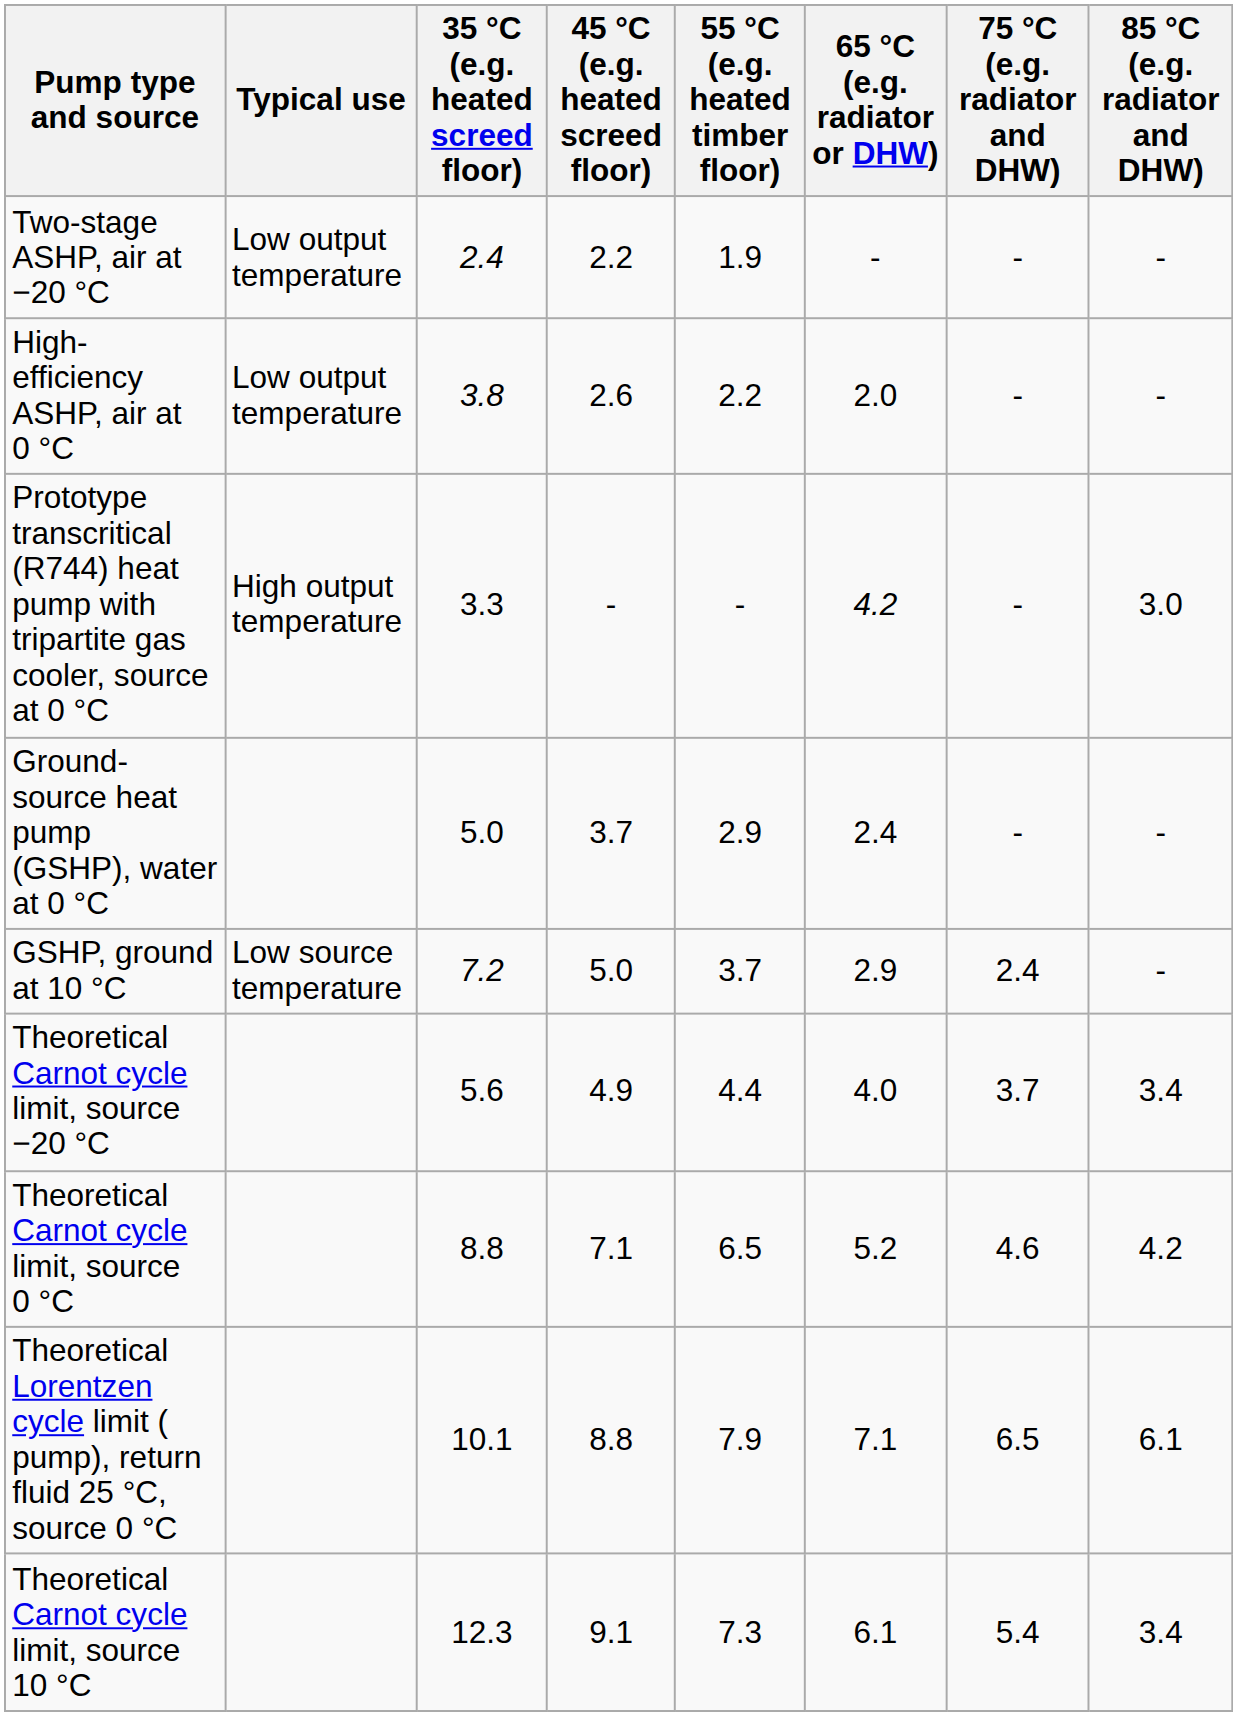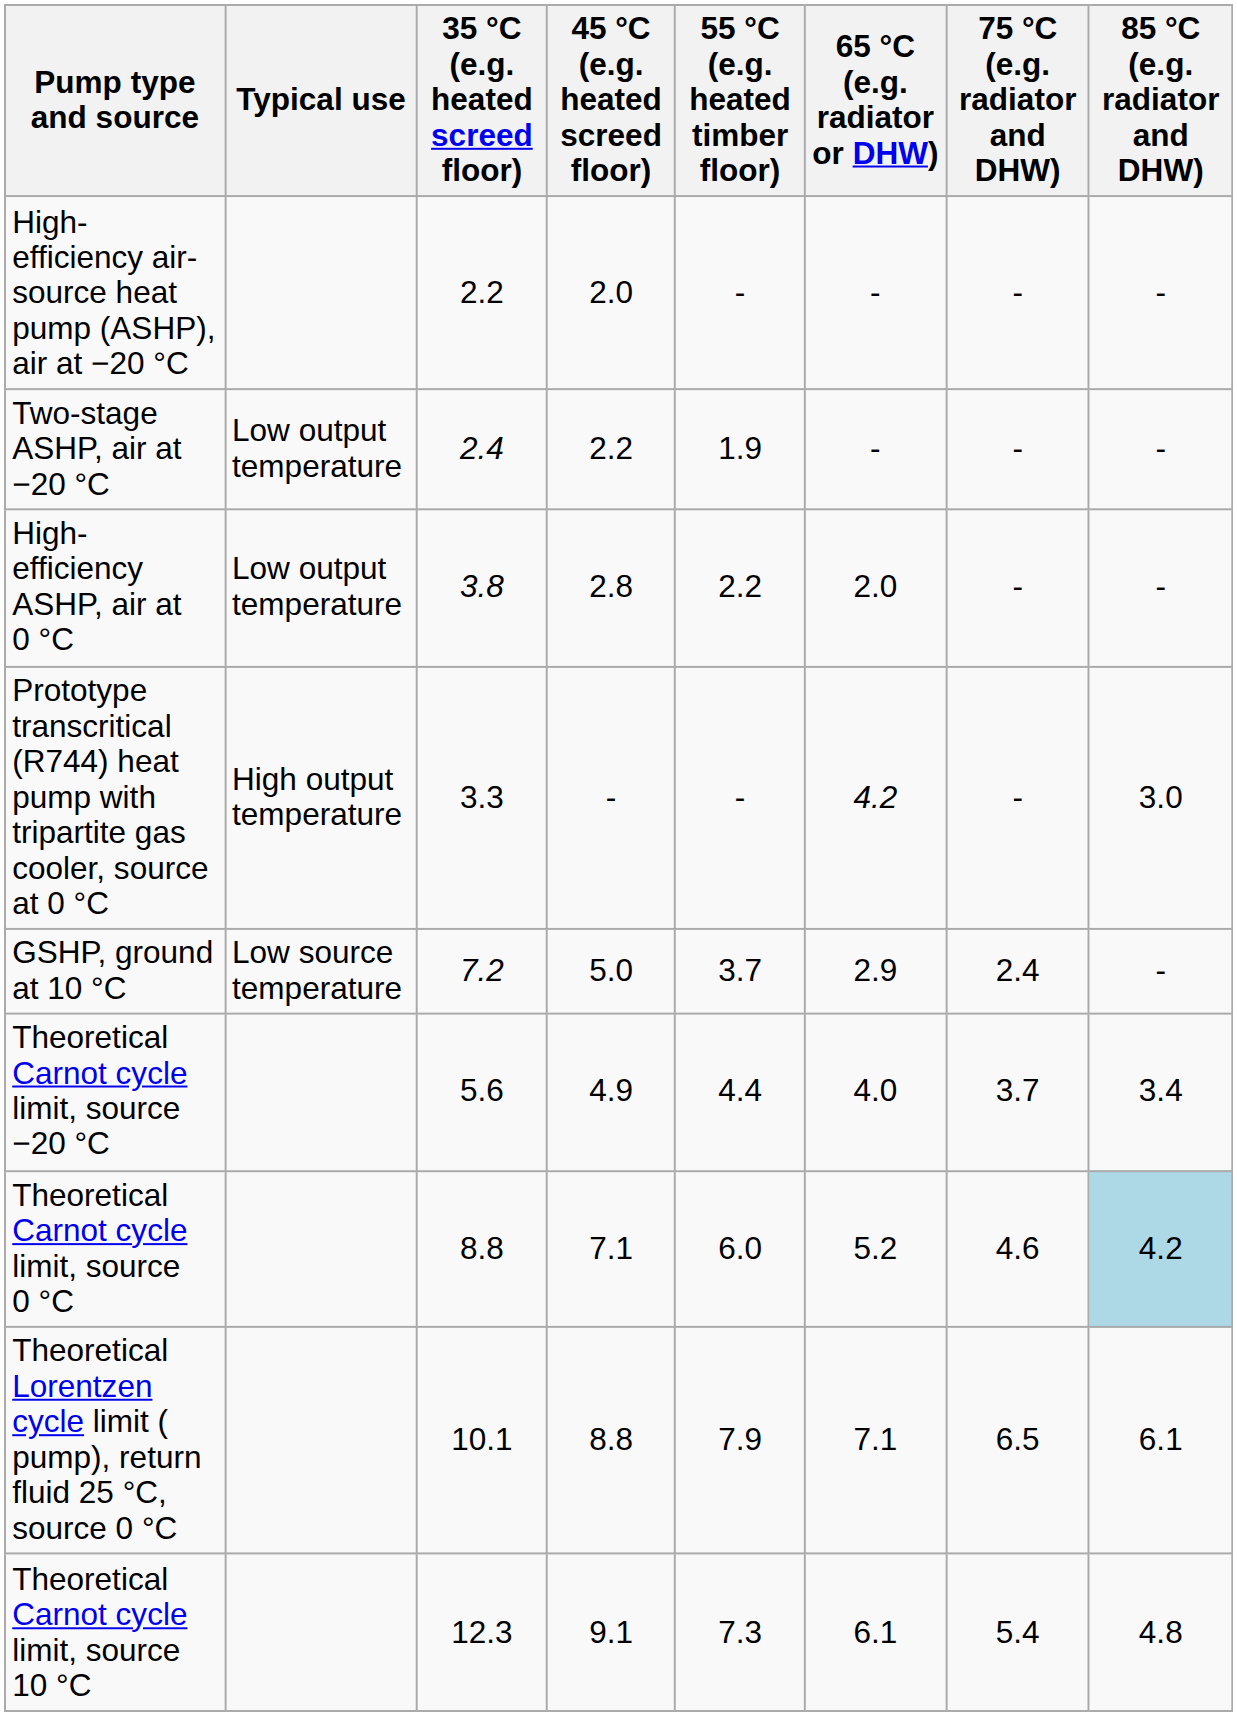+ row: High-efficiency air-source heat pump (ASHP), air at −20 °C | 2.2 | 2.0 | ‐ | ‐ | ‐ | ‐
High-efficiency ASHP, air at 0 °C | 45 °C (e.g. heated screed floor): 2.6 -> 2.8
- row: Ground-source heat pump (GSHP), water at 0 °C | 5.0 | 3.7 | 2.9 | 2.4 | ‐ | ‐
Theoretical Carnot cycle limit, source 0 °C | 55 °C (e.g. heated timber floor): 6.5 -> 6.0
Theoretical Carnot cycle limit, source 0 °C | 85 °C (e.g. radiator and DHW): no background -> lightblue background
Theoretical Carnot cycle limit, source 10 °C | 85 °C (e.g. radiator and DHW): 3.4 -> 4.8
